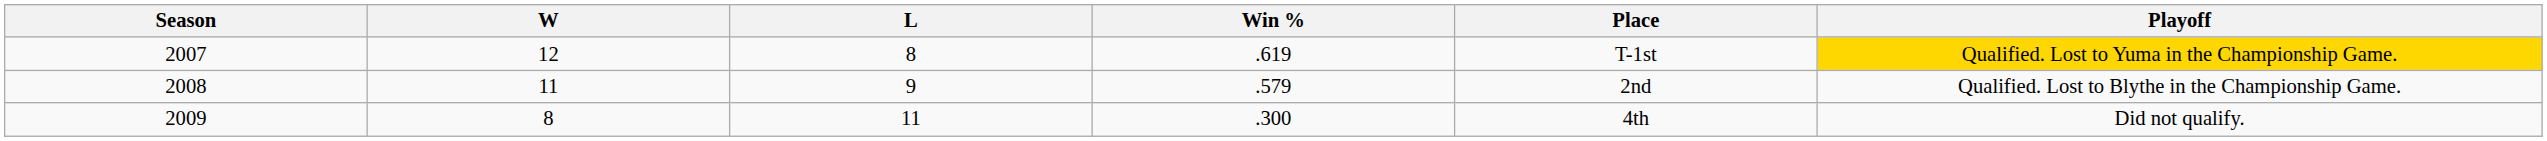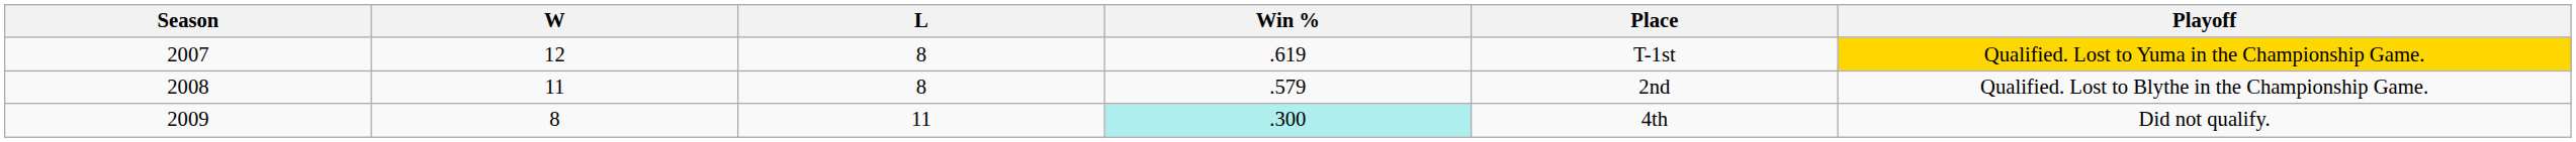2008 | L: 9 -> 8
2009 | Win %: no background -> paleturquoise background
